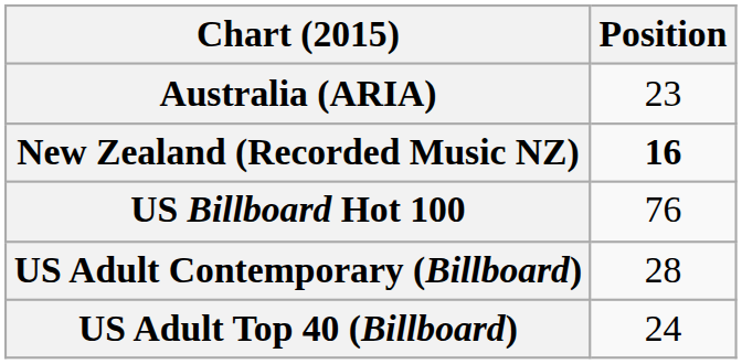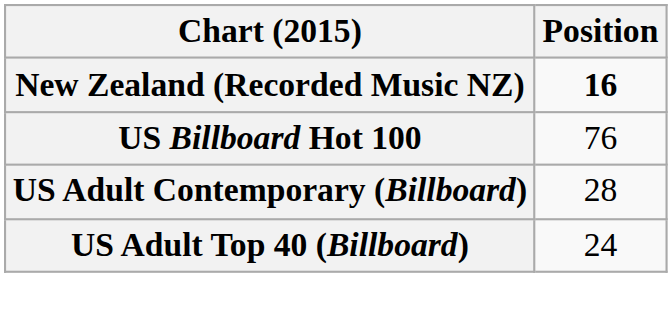- row: Australia (ARIA) | 23
